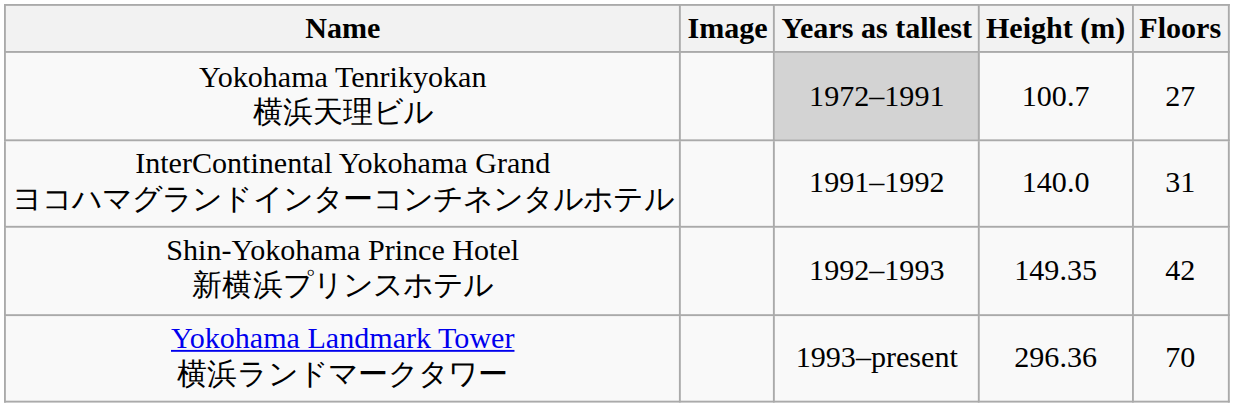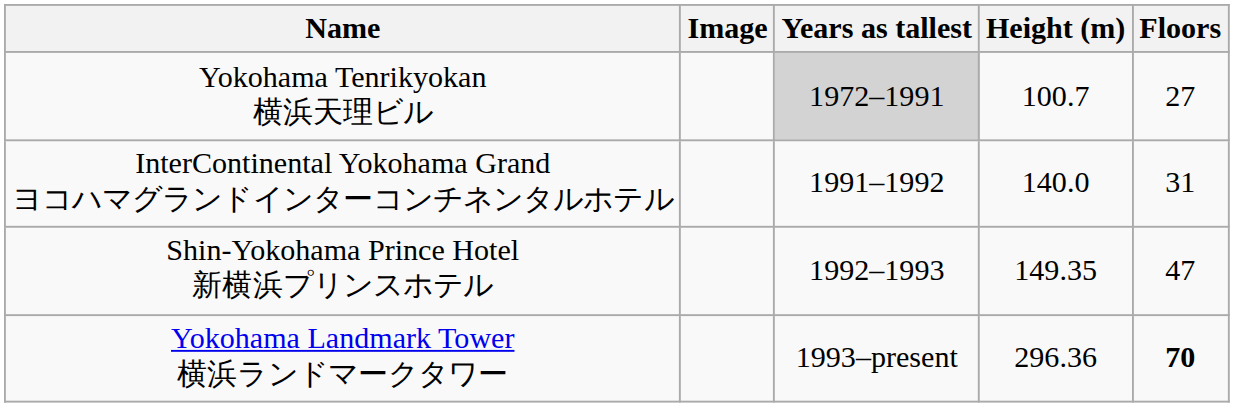Shin-Yokohama Prince Hotel 新横浜プリンスホテル | Floors: 42 -> 47
Yokohama Landmark Tower 横浜ランドマークタワー | Floors: normal -> bold
